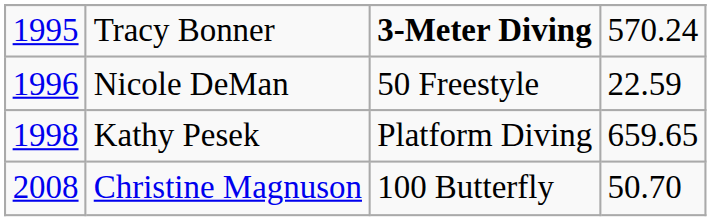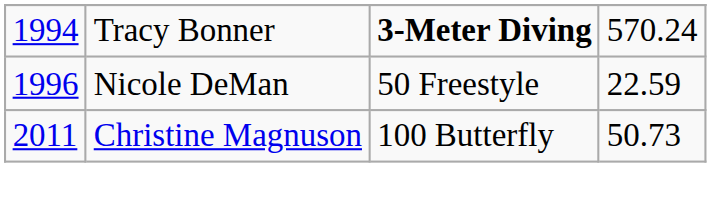Tracy Bonner | column 1: 1995 -> 1994
- row: 1998 | Kathy Pesek | Platform Diving | 659.65
Christine Magnuson | column 1: 2008 -> 2011
Christine Magnuson | column 4: 50.70 -> 50.73
